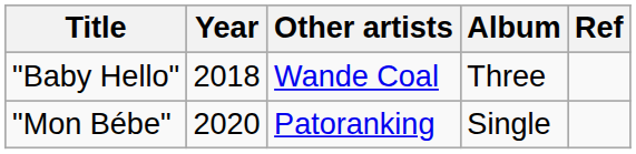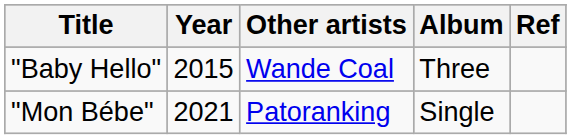"Baby Hello" | Year: 2018 -> 2015
"Mon Bébe" | Year: 2020 -> 2021
